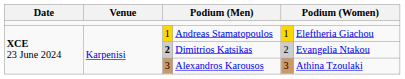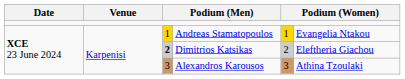Andreas Stamatopoulos | column 6: Eleftheria Giachou -> Evangelia Ntakou
Dimitrios Katsikas | column 6: Evangelia Ntakou -> Eleftheria Giachou
